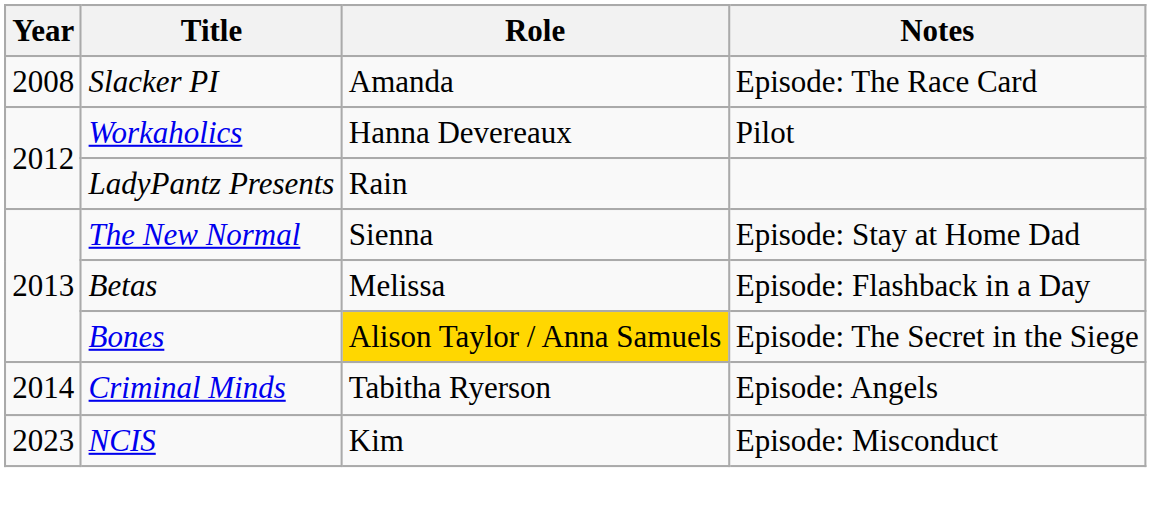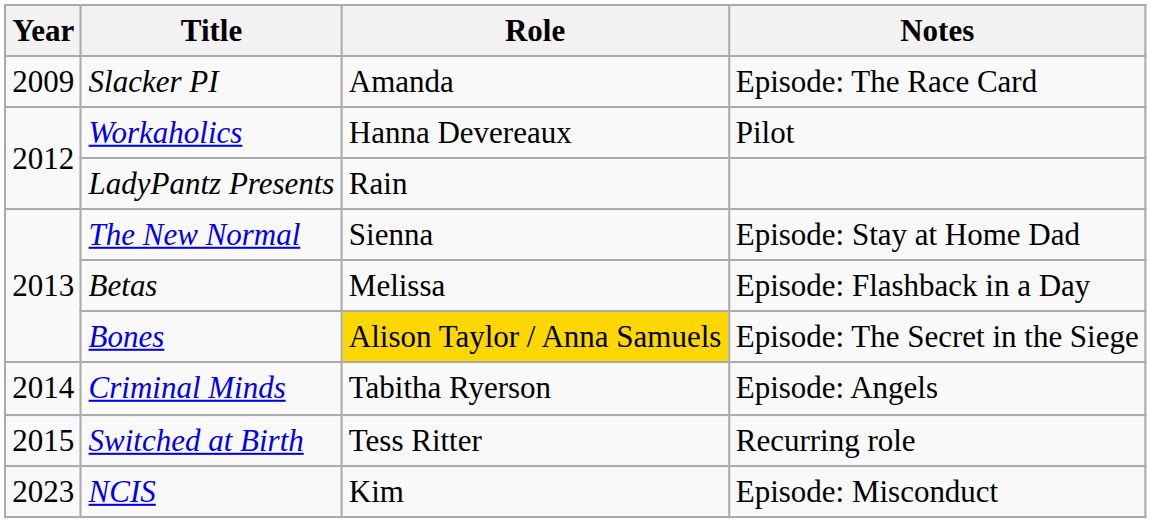Slacker PI | Year: 2008 -> 2009
+ row: 2015 | Switched at Birth | Tess Ritter | Recurring role
